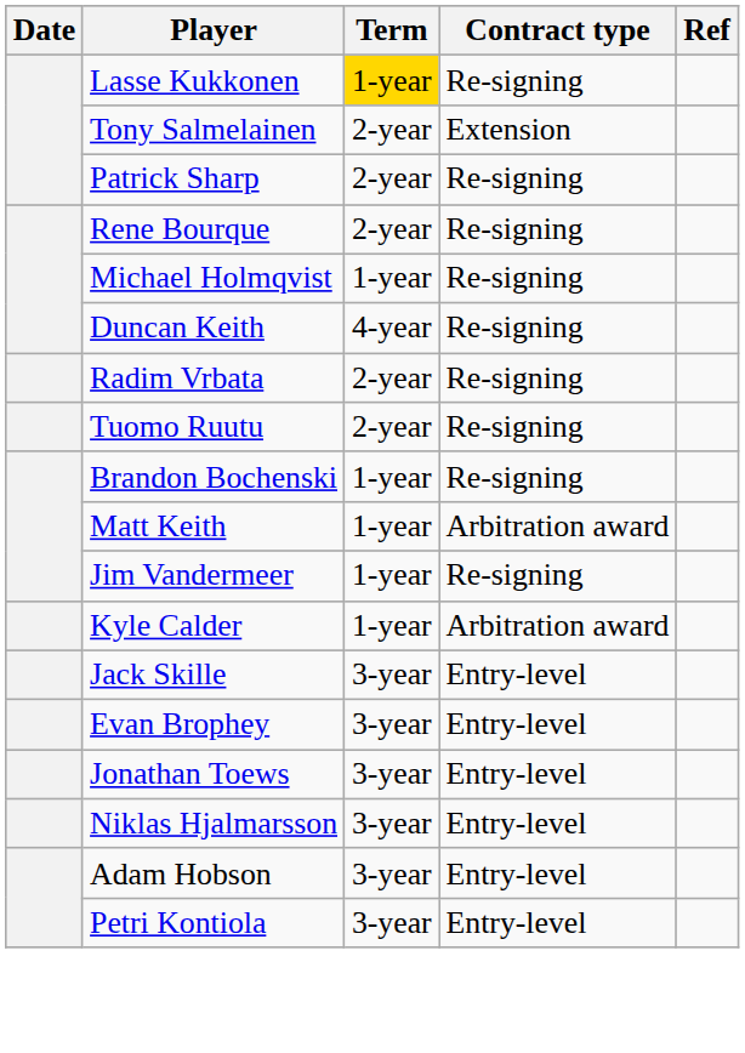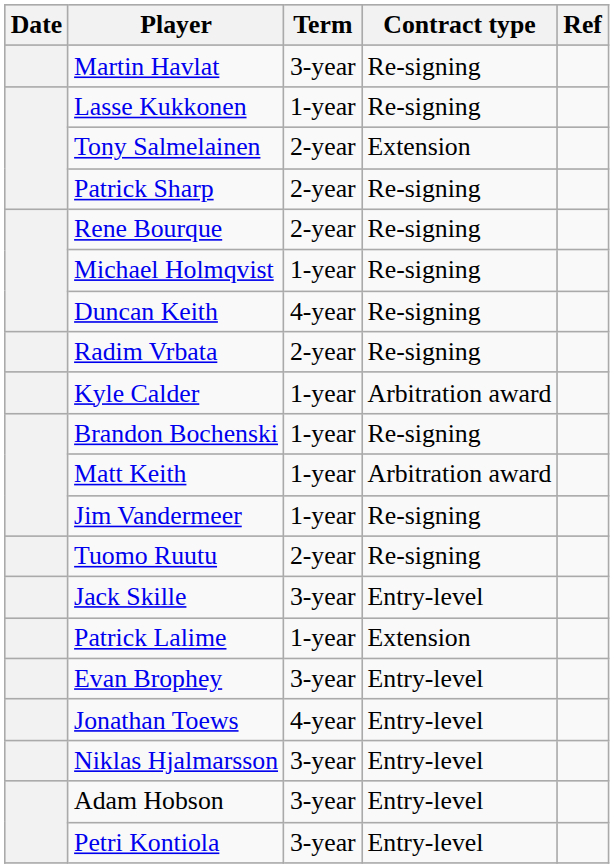+ row: Martin Havlat | 3-year | Re-signing
Lasse Kukkonen | Term: gold background -> no background
rows swapped: Kyle Calder <-> Tuomo Ruutu
+ row: Patrick Lalime | 1-year | Extension
Jonathan Toews | Term: 3-year -> 4-year
